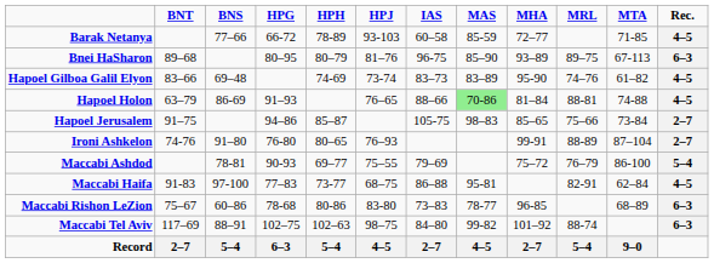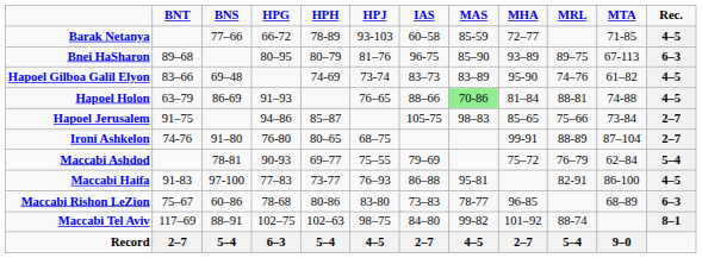Ironi Ashkelon | HPJ: 76–93 -> 68–75
Maccabi Ashdod | MTA: 86-100 -> 62–84
Maccabi Haifa | HPJ: 68–75 -> 76–93
Maccabi Haifa | MTA: 62–84 -> 86-100
Maccabi Tel Aviv | Rec.: 6–3 -> 8–1
